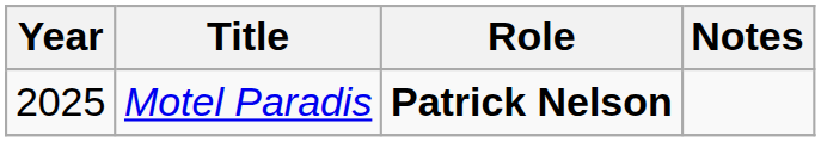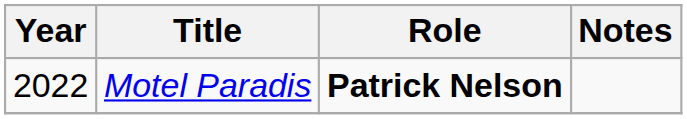Motel Paradis | Year: 2025 -> 2022
